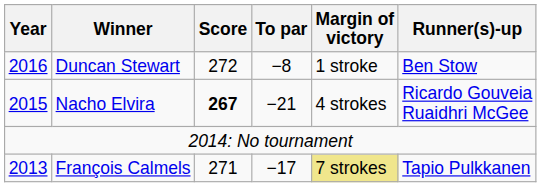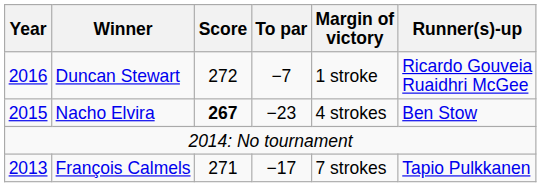Duncan Stewart | To par: −8 -> −7
Duncan Stewart | Runner(s)-up: Ben Stow -> Ricardo Gouveia Ruaidhri McGee
Nacho Elvira | To par: −21 -> −23
Nacho Elvira | Runner(s)-up: Ricardo Gouveia Ruaidhri McGee -> Ben Stow
François Calmels | Margin of victory: khaki background -> no background
